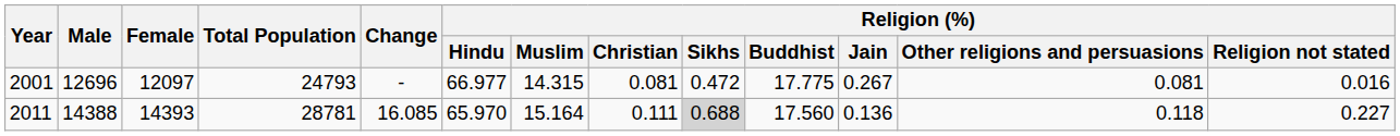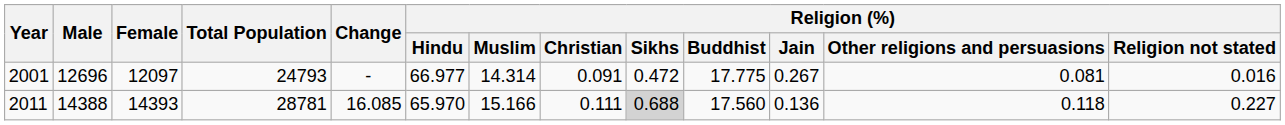2001 | Religion (%) / Muslim: 14.315 -> 14.314
2001 | Religion (%) / Christian: 0.081 -> 0.091
2011 | Religion (%) / Muslim: 15.164 -> 15.166
